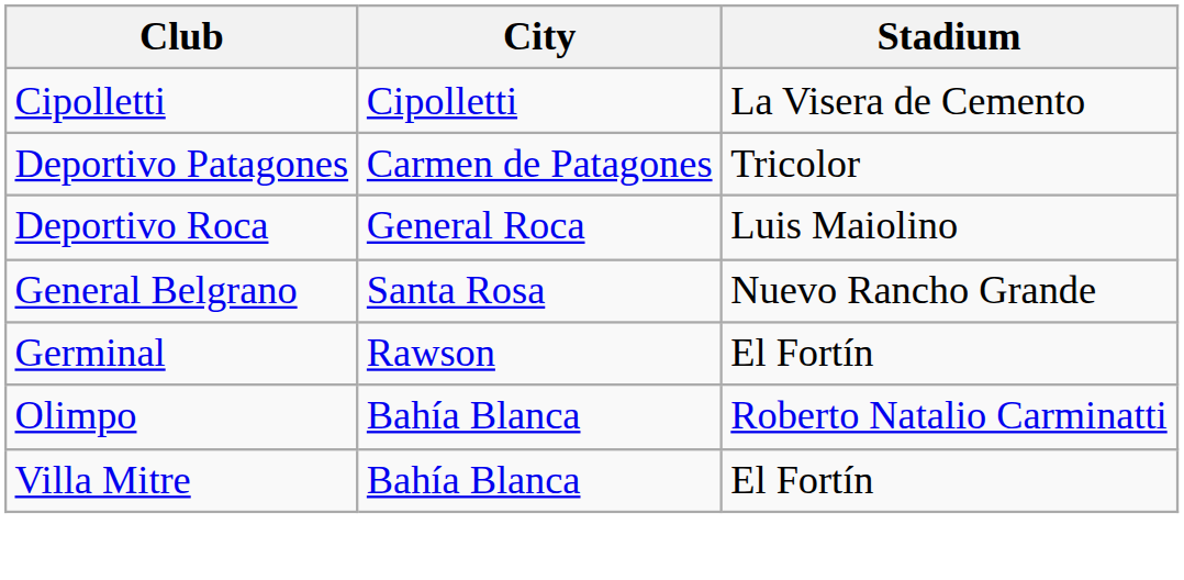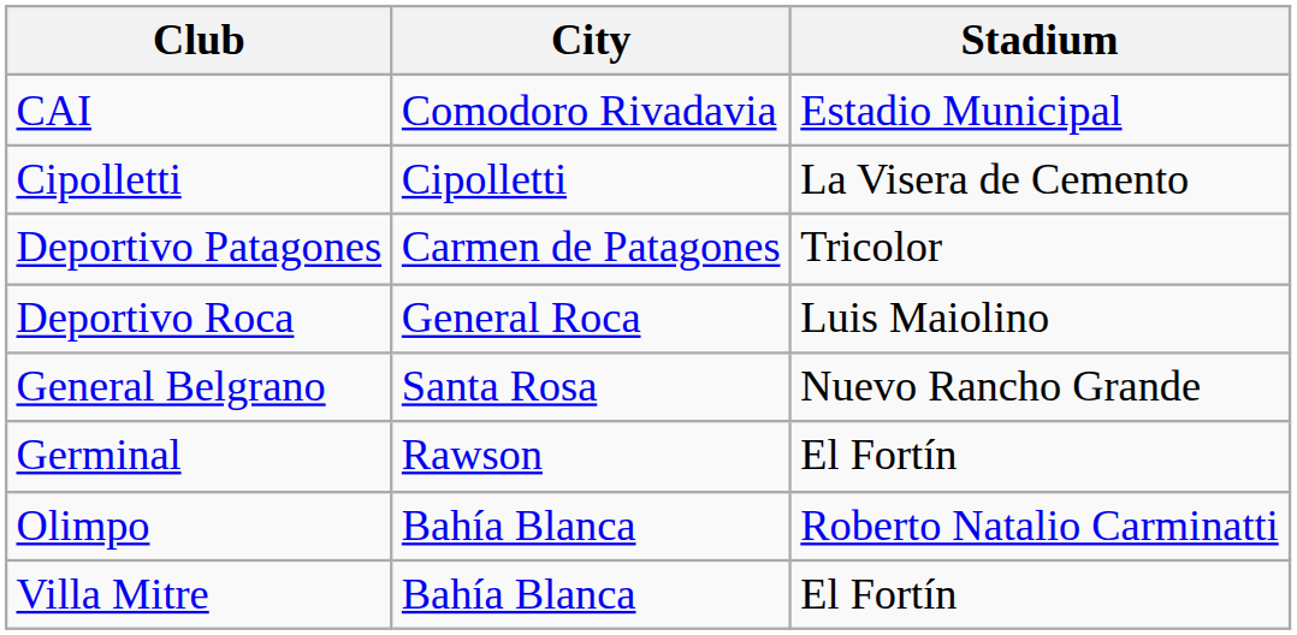+ row: CAI | Comodoro Rivadavia | Estadio Municipal
